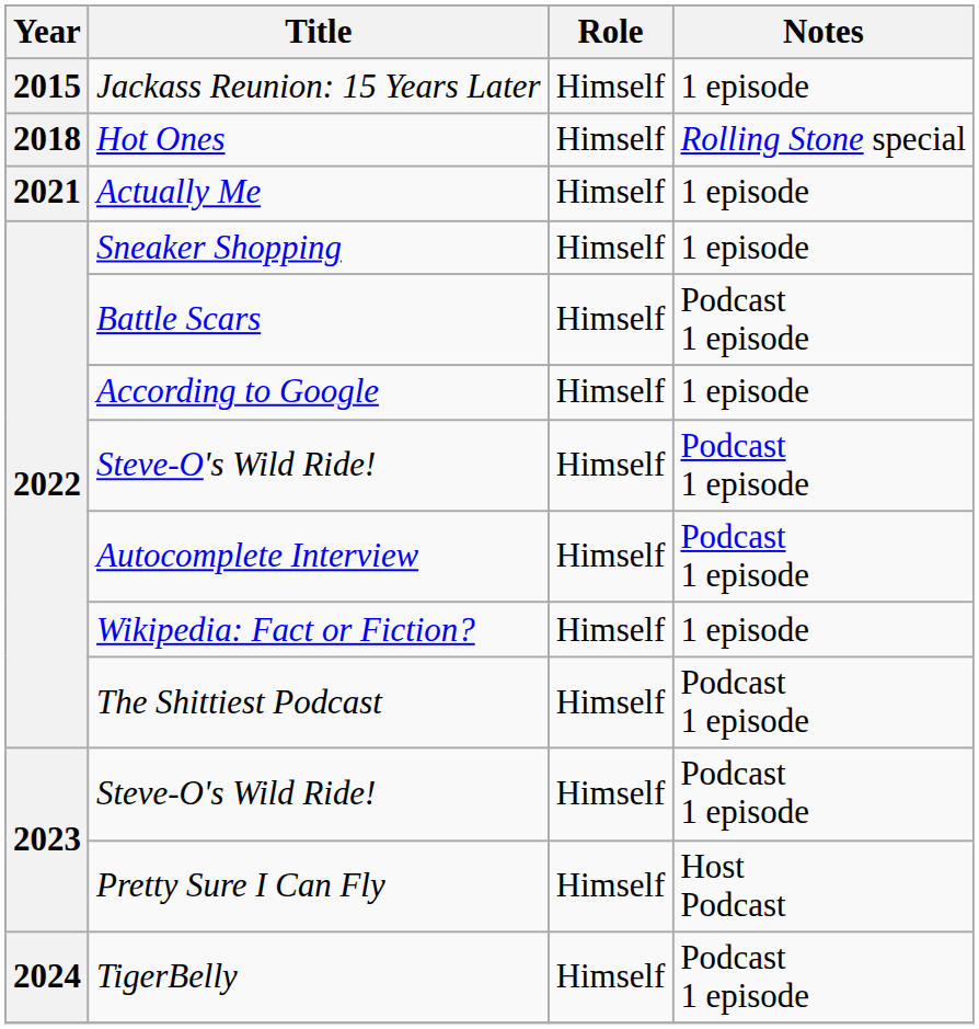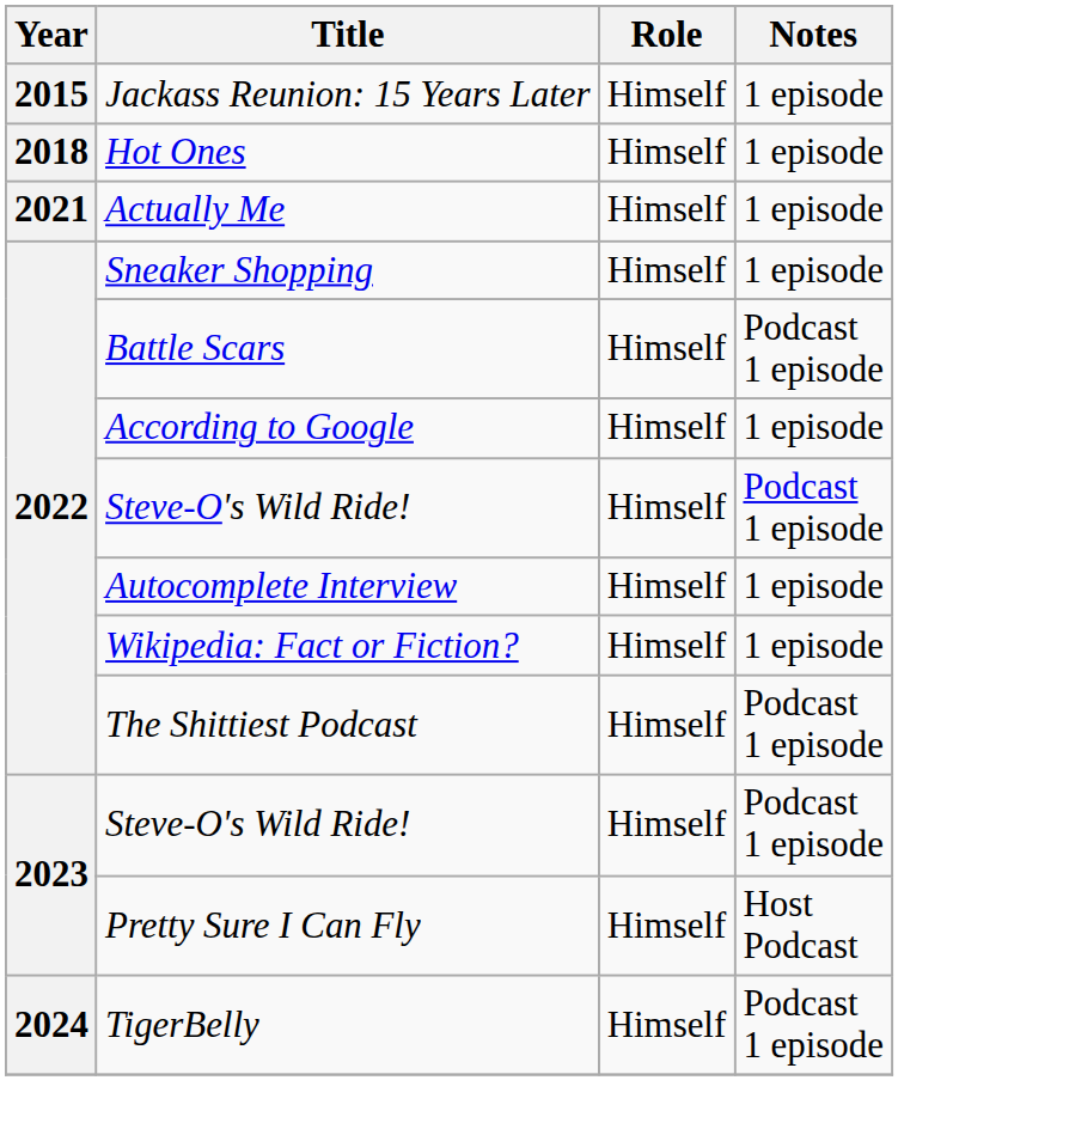Hot Ones | Notes: Rolling Stone special -> 1 episode
Autocomplete Interview | Notes: Podcast 1 episode -> 1 episode
